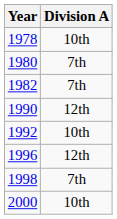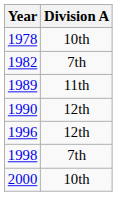- row: 1980 | 7th
+ row: 1989 | 11th
- row: 1992 | 10th
